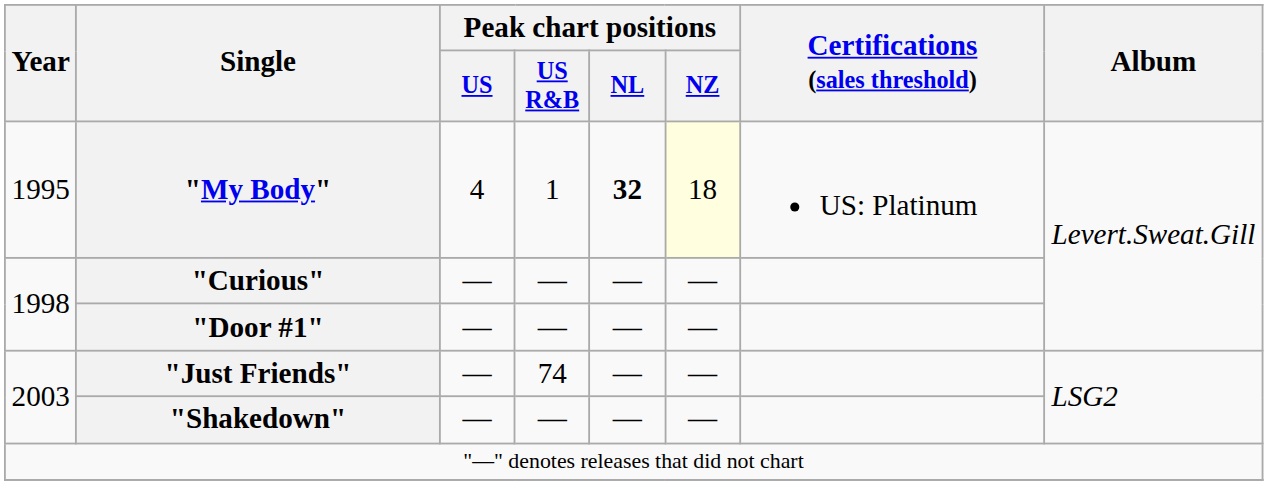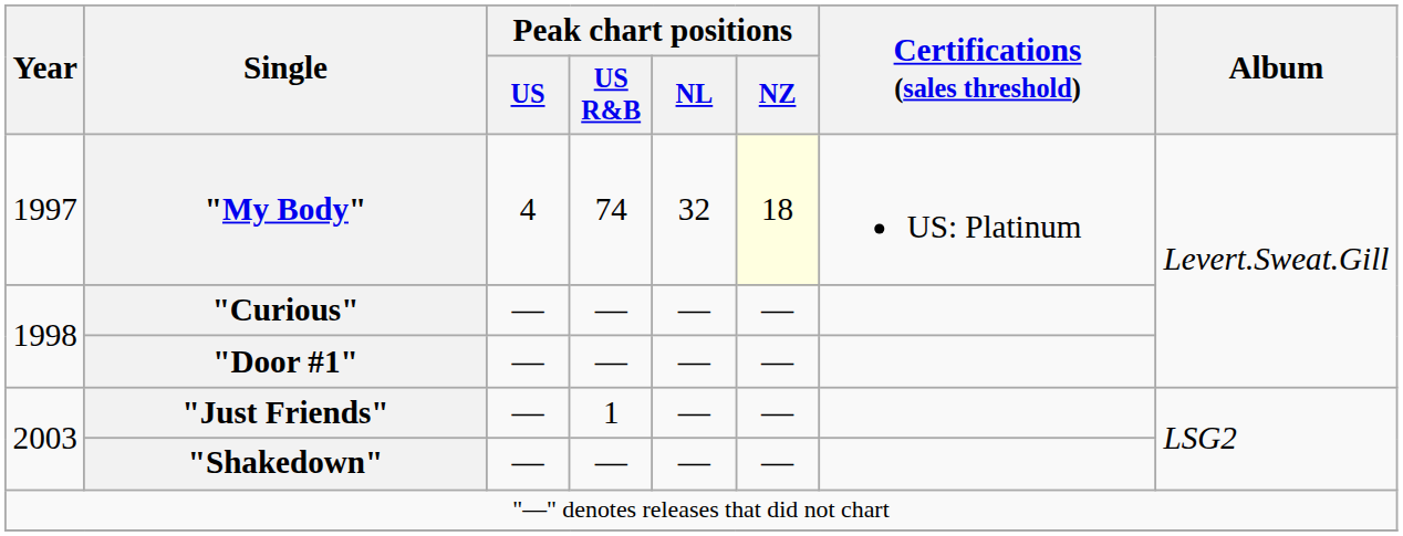"My Body" | Year: 1995 -> 1997
"My Body" | Peak chart positions / US R&B: 1 -> 74
"My Body" | Peak chart positions / NL: bold -> normal
"Just Friends" | Peak chart positions / US R&B: 74 -> 1
